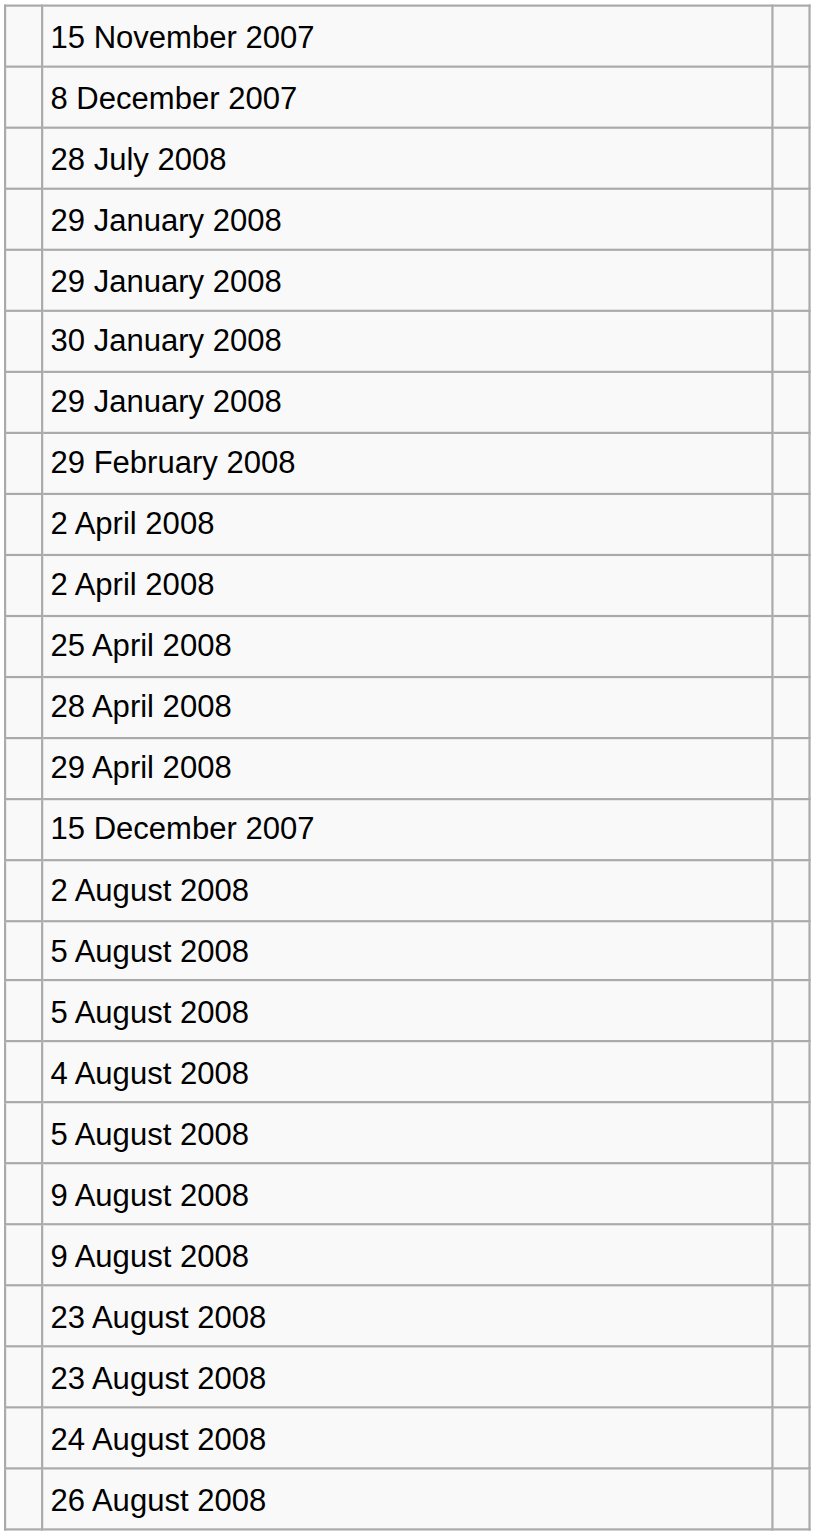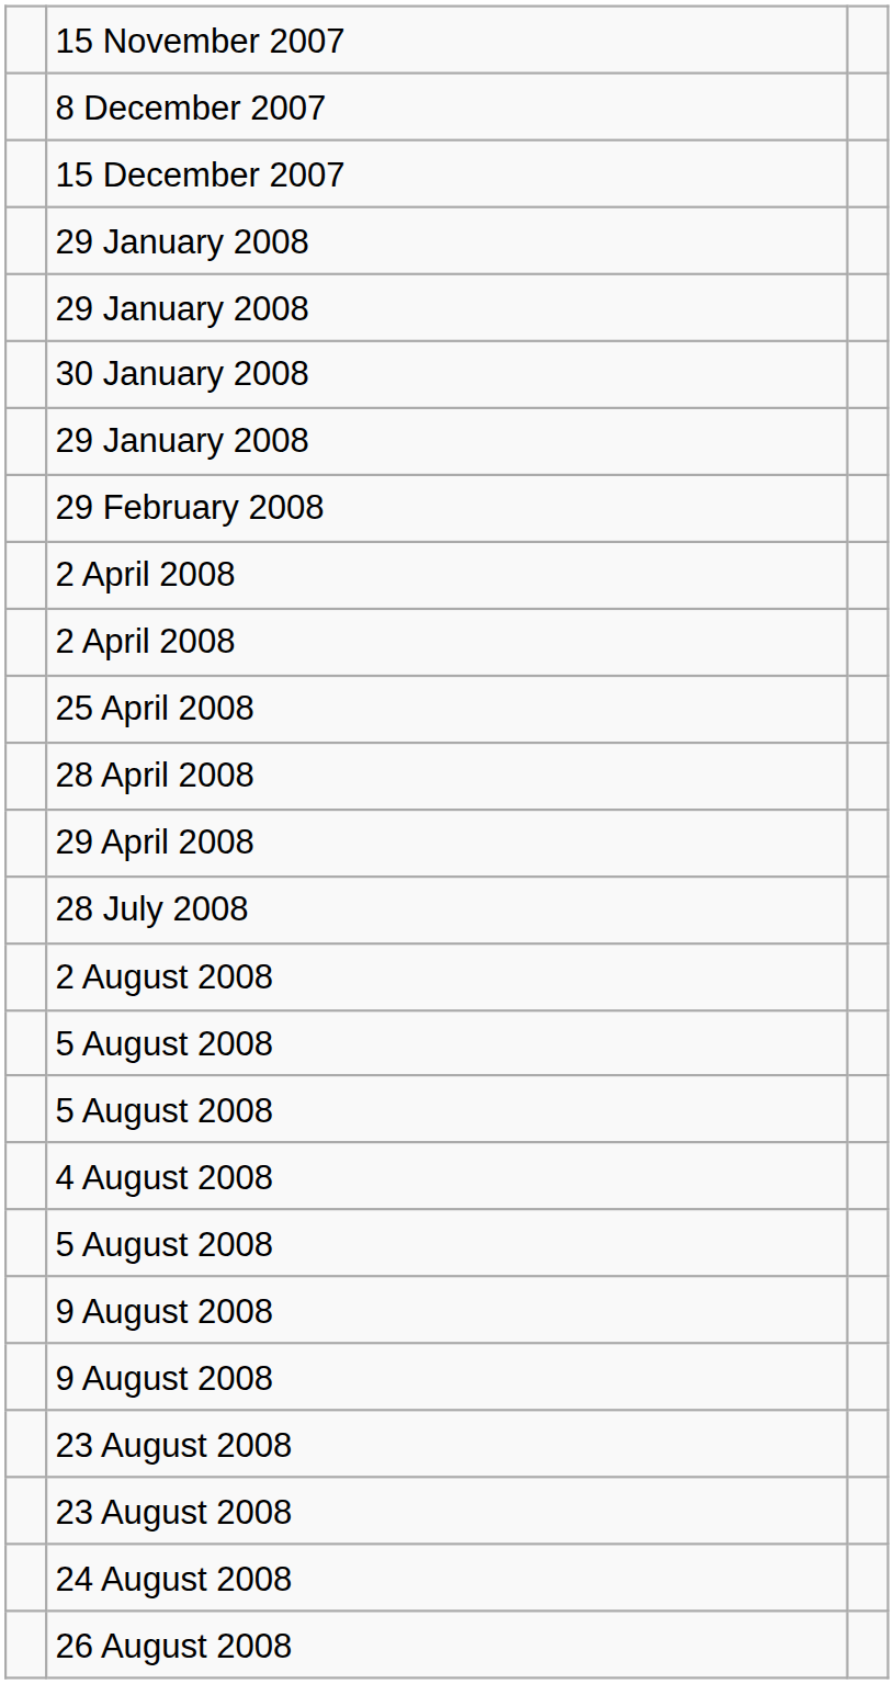rows swapped: 15 December 2007 <-> 28 July 2008
